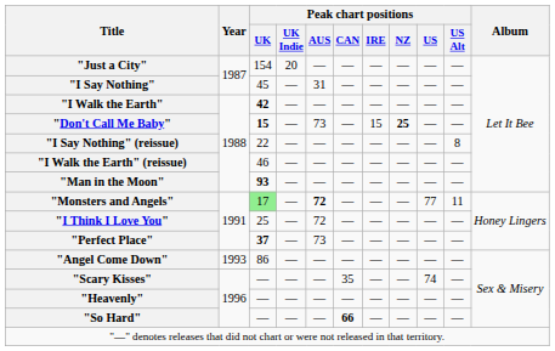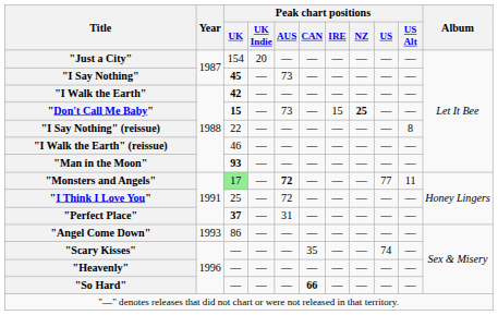"I Say Nothing" | Peak chart positions / UK: normal -> bold
"I Say Nothing" | Peak chart positions / AUS: 31 -> 73
"Perfect Place" | Peak chart positions / AUS: 73 -> 31
